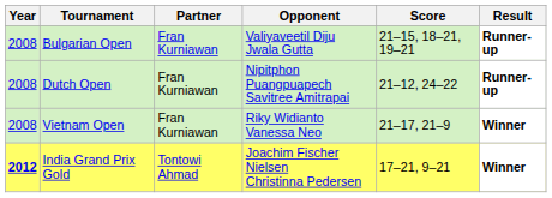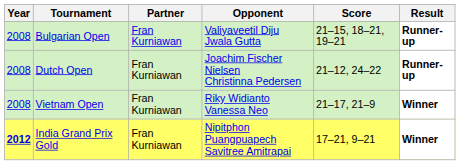Dutch Open | Opponent: Nipitphon Puangpuapech Savitree Amitrapai -> Joachim Fischer Nielsen Christinna Pedersen
India Grand Prix Gold | Partner: Tontowi Ahmad -> Fran Kurniawan
India Grand Prix Gold | Opponent: Joachim Fischer Nielsen Christinna Pedersen -> Nipitphon Puangpuapech Savitree Amitrapai
